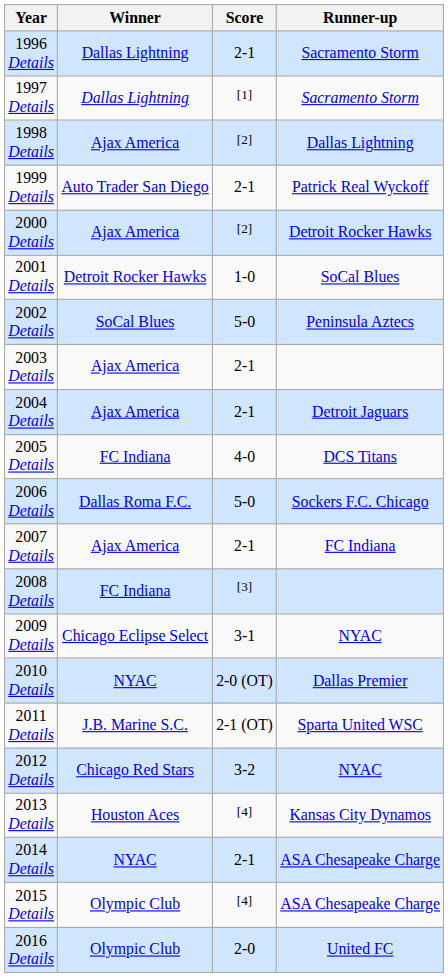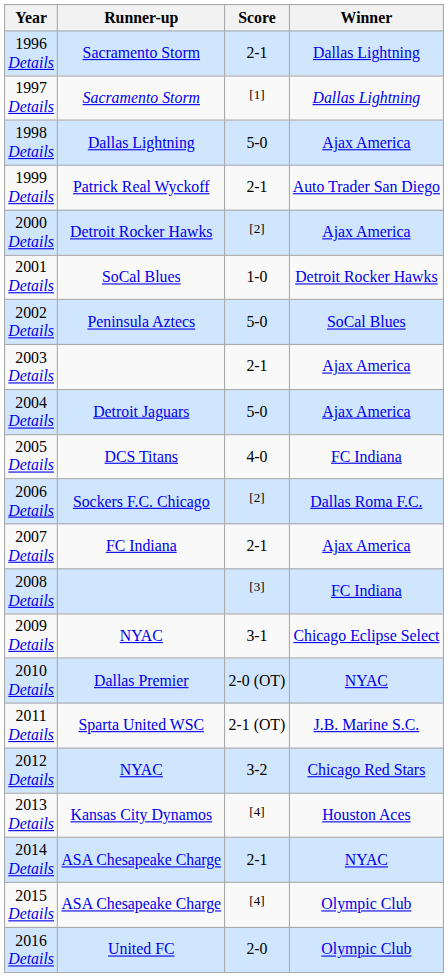columns swapped: Winner <-> Runner-up
1998 Details | Score: [2] -> 5-0
2004 Details | Score: 2-1 -> 5-0
2006 Details | Score: 5-0 -> [2]
